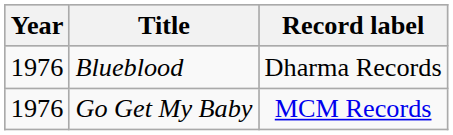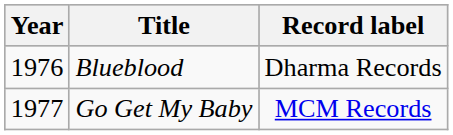Go Get My Baby | Year: 1976 -> 1977
